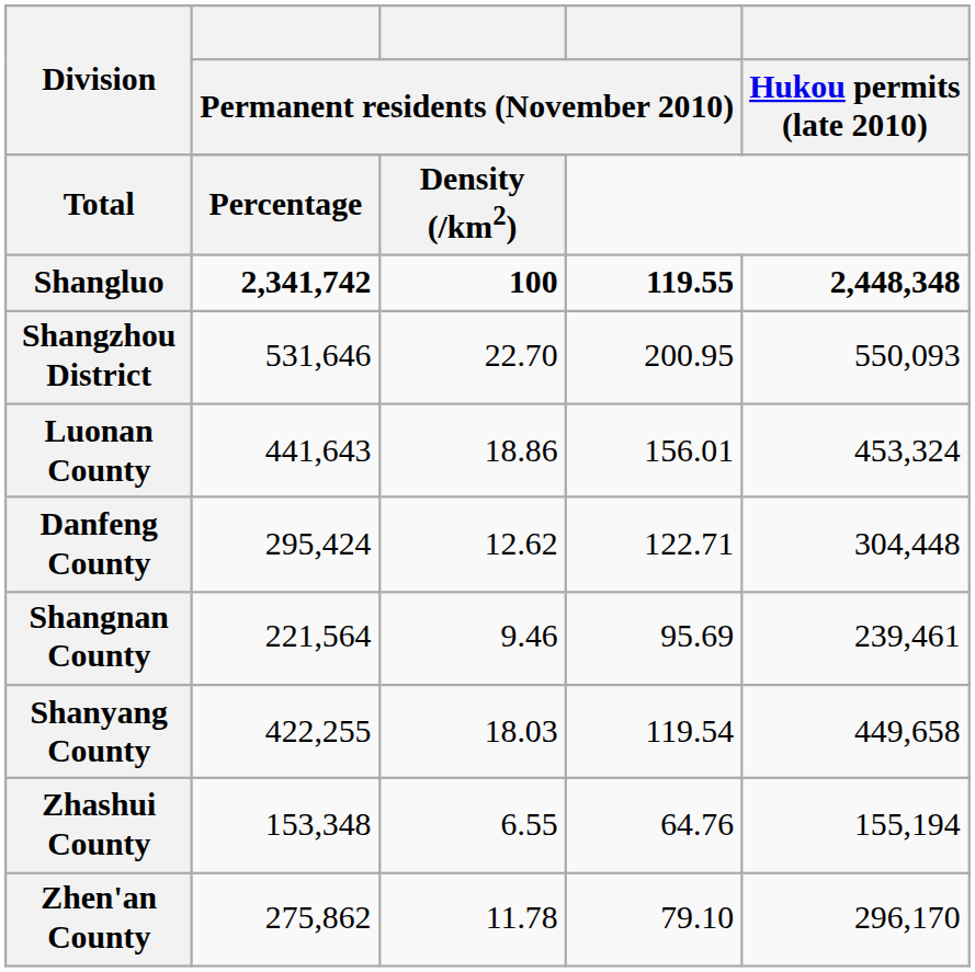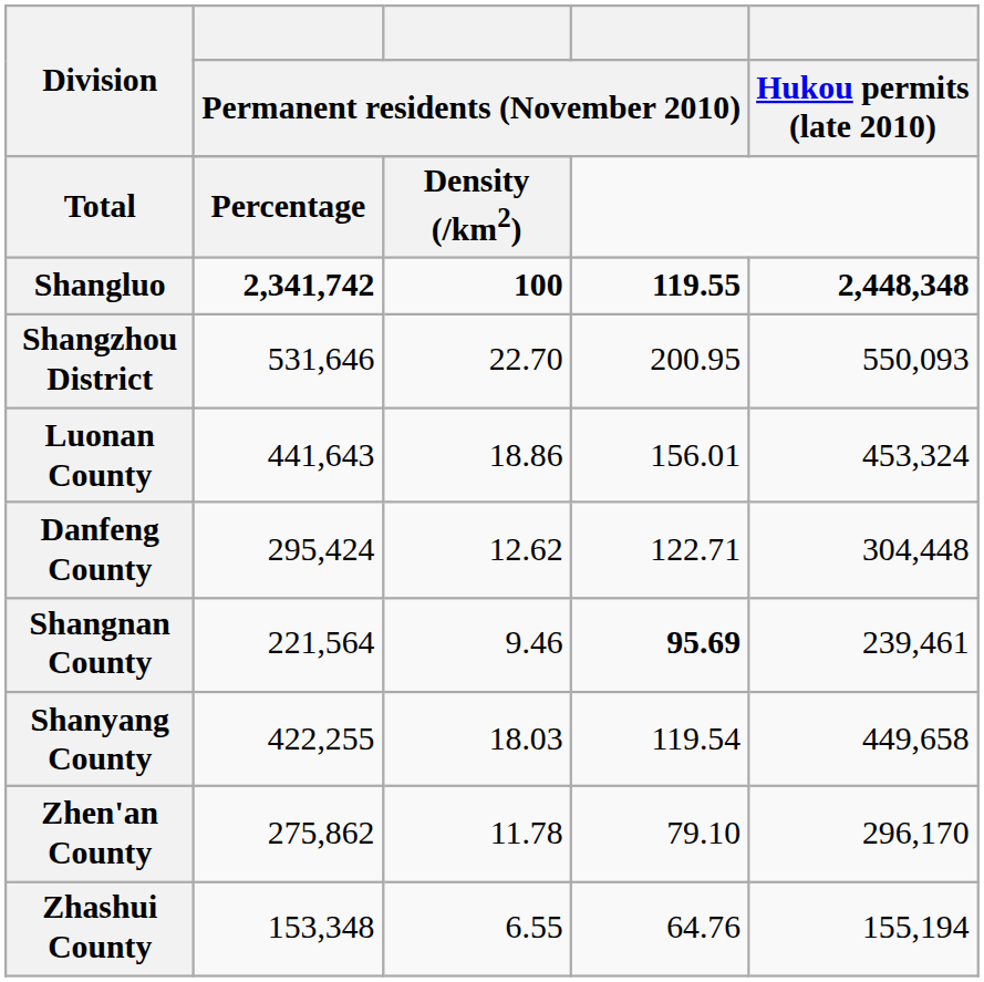Shangnan County | column 4: normal -> bold
rows swapped: Zhen'an County <-> Zhashui County
